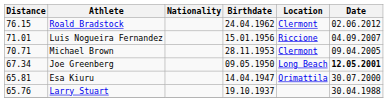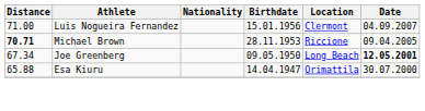- row: 76.15 | Roald Bradstock | 24.04.1962 | Clermont | 02.06.2012
Luis Nogueira Fernandez | Distance: 71.01 -> 71.00
Luis Nogueira Fernandez | Location: Riccione -> Clermont
Michael Brown | Distance: normal -> bold
Michael Brown | Location: Clermont -> Riccione
Esa Kiuru | Distance: 65.81 -> 65.88
- row: 65.76 | Larry Stuart | 19.10.1937 | 30.04.1988
